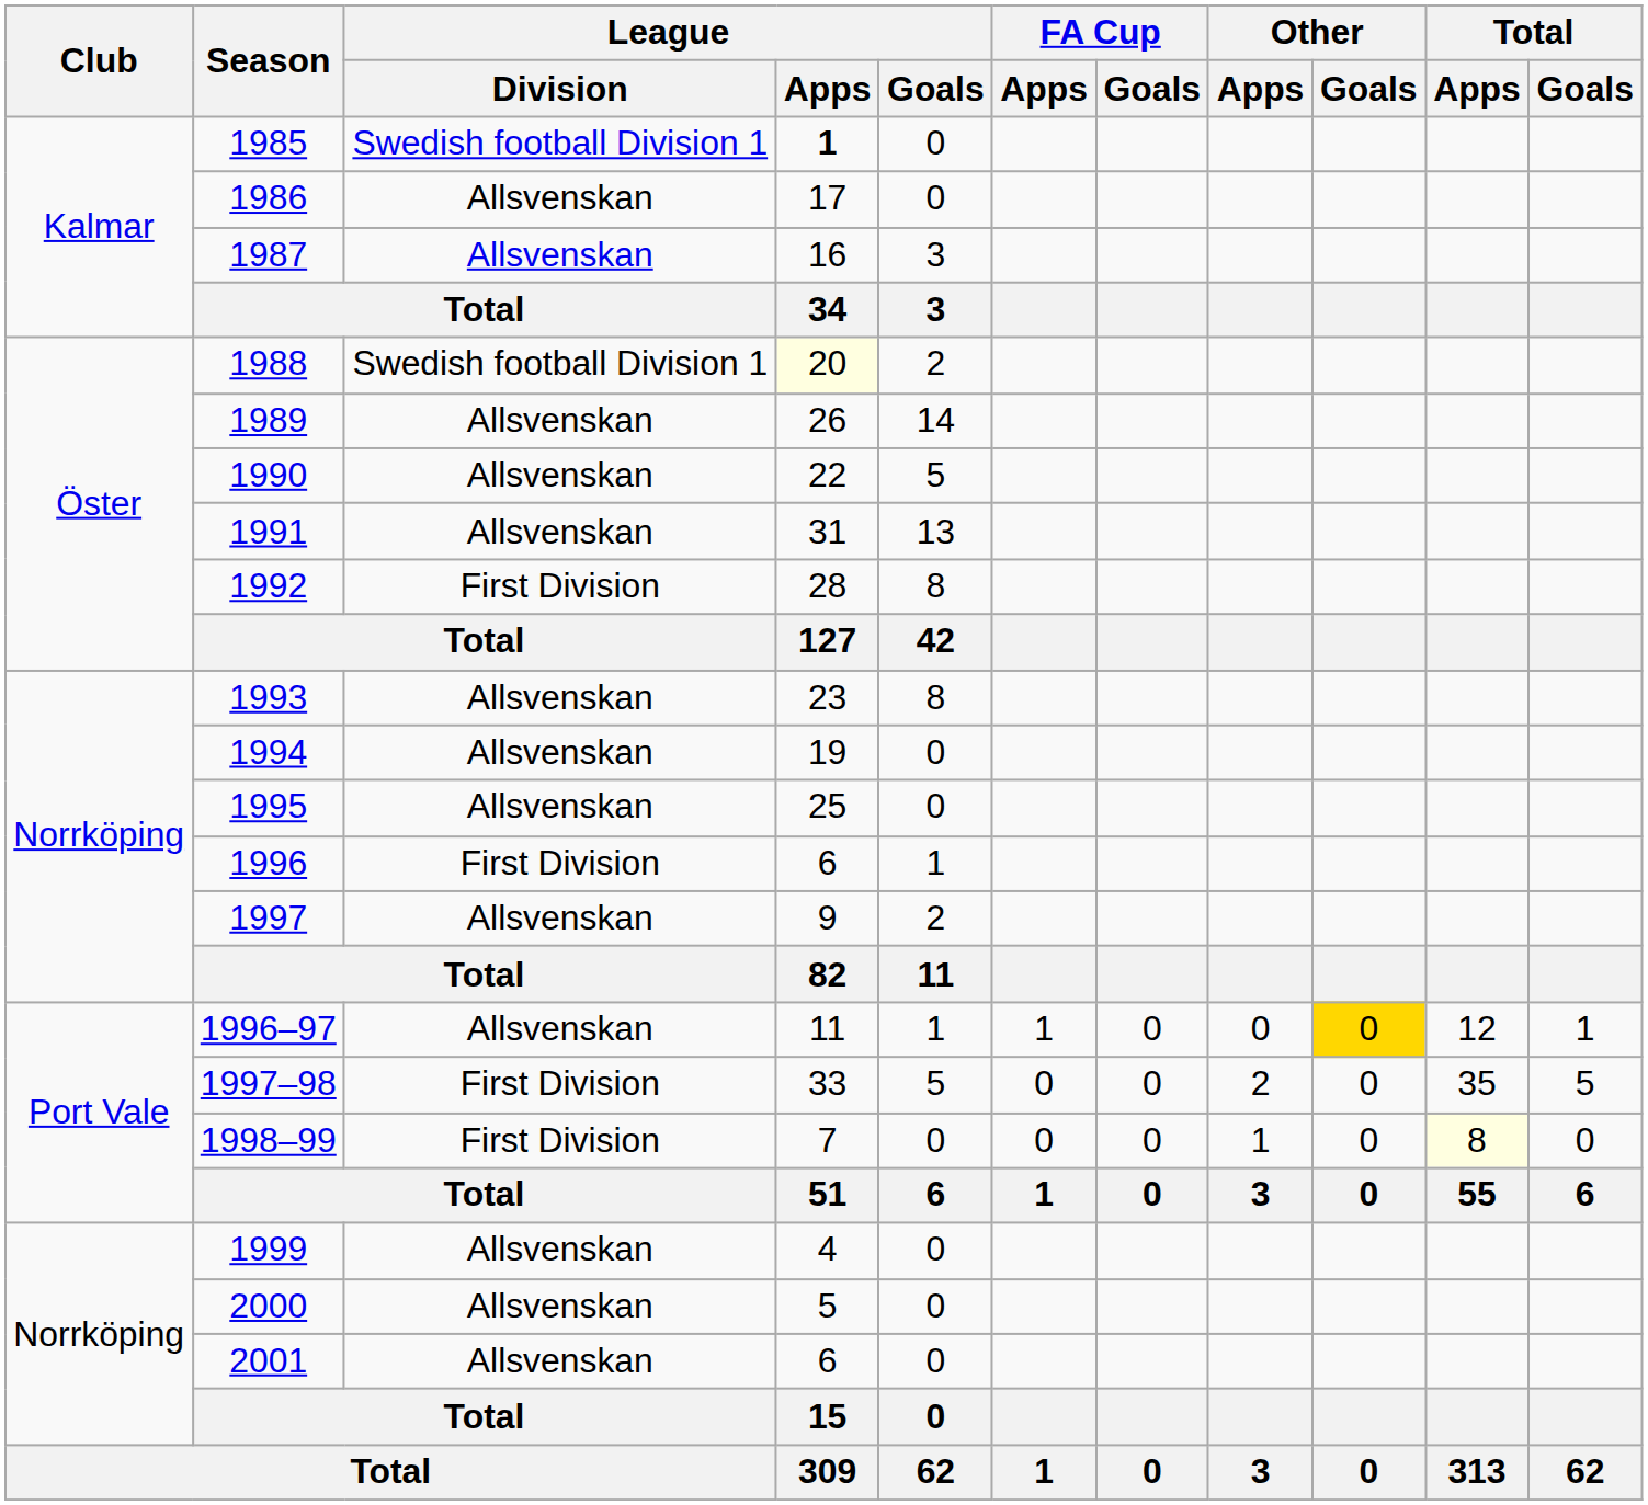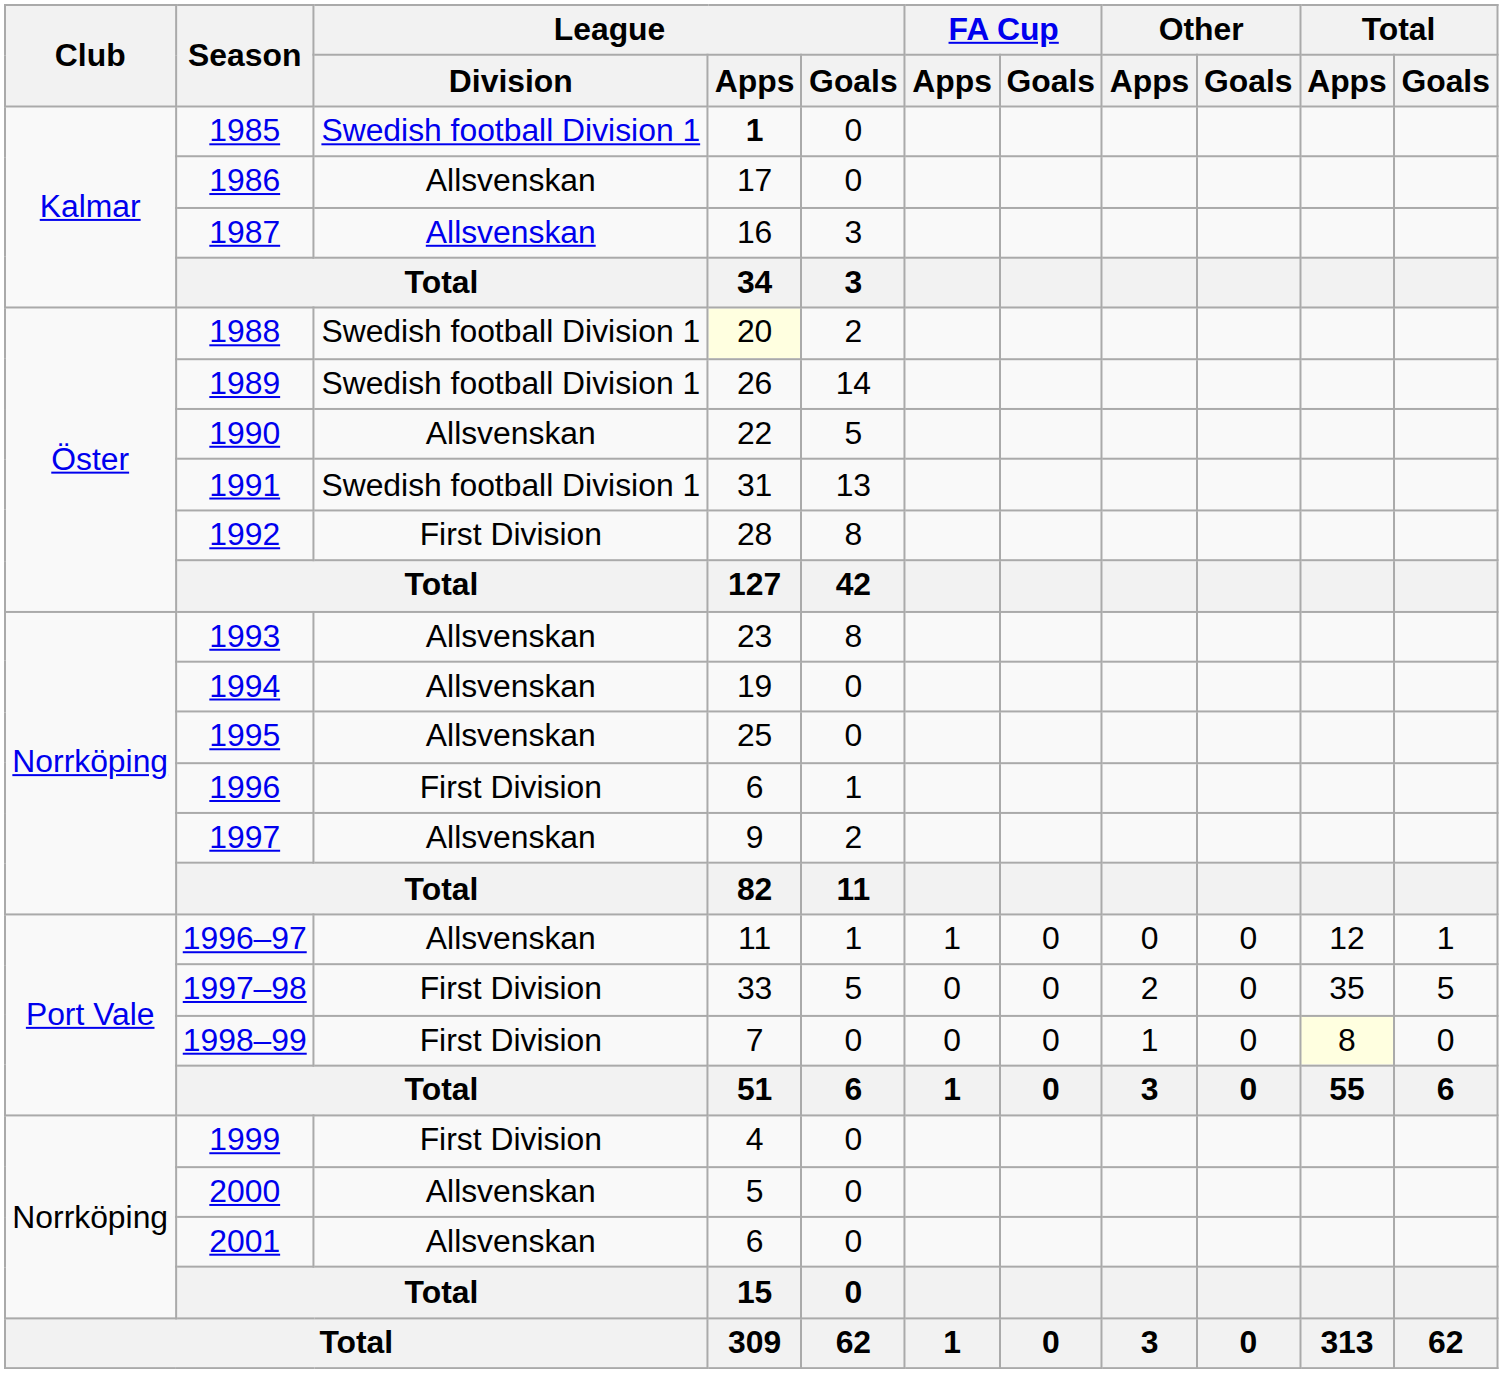1989 | League / Division: Allsvenskan -> Swedish football Division 1
1991 | League / Division: Allsvenskan -> Swedish football Division 1
1996–97 | Other / Goals: gold background -> no background
1999 | League / Division: Allsvenskan -> First Division
